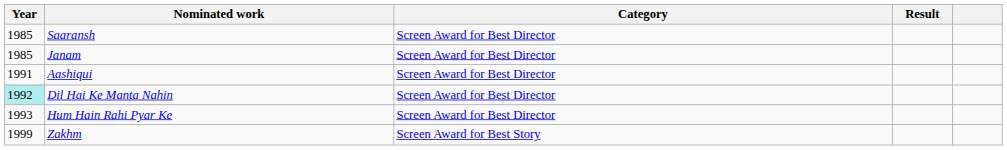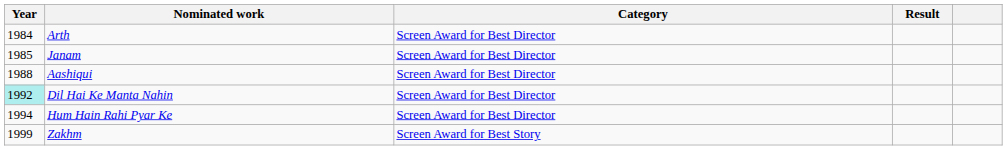+ row: 1984 | Arth | Screen Award for Best Director
- row: 1985 | Saaransh | Screen Award for Best Director
Aashiqui | Year: 1991 -> 1988
Hum Hain Rahi Pyar Ke | Year: 1993 -> 1994
